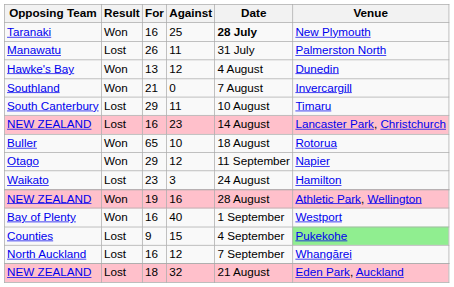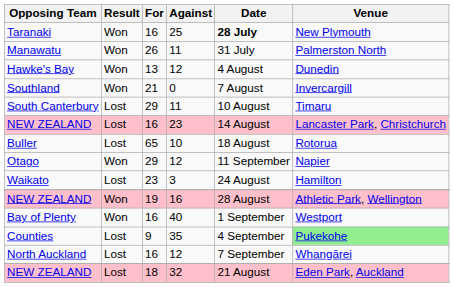Manawatu | Result: Lost -> Won
Buller | Result: Won -> Lost
Counties | Against: 15 -> 35
